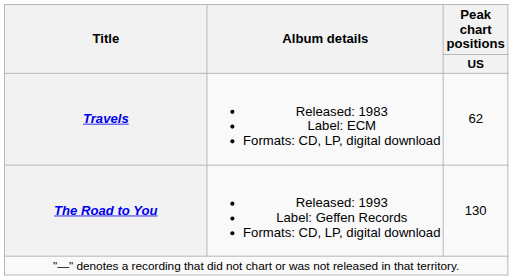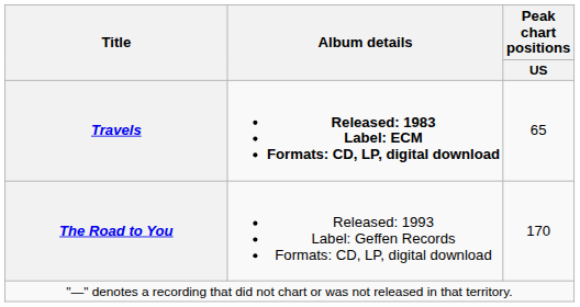Travels | Album details: normal -> bold
Travels | Peak chart positions / US: 62 -> 65
The Road to You | Peak chart positions / US: 130 -> 170
